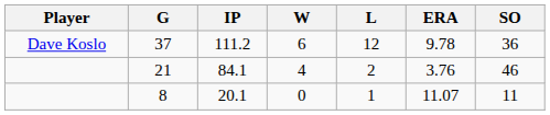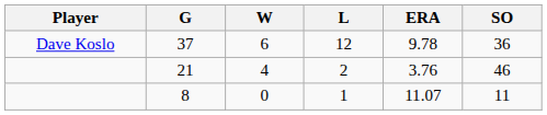- column: IP | 111.2 | 84.1 | 20.1
